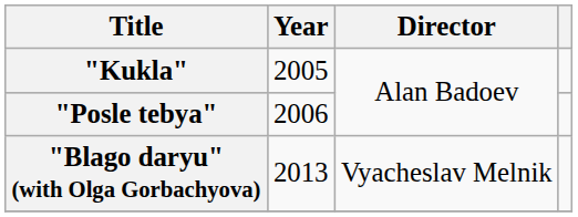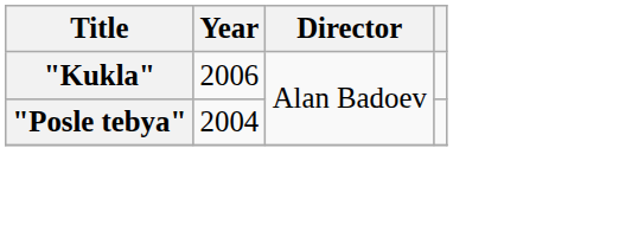"Kukla" | Year: 2005 -> 2006
"Posle tebya" | Year: 2006 -> 2004
- row: "Blago daryu" (with Olga Gorbachyova) | 2013 | Vyacheslav Melnik
